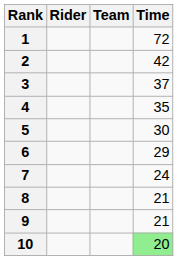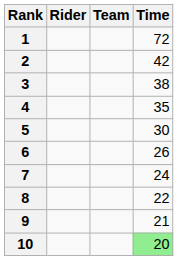3 | Time: 37 -> 38
6 | Time: 29 -> 26
8 | Time: 21 -> 22
